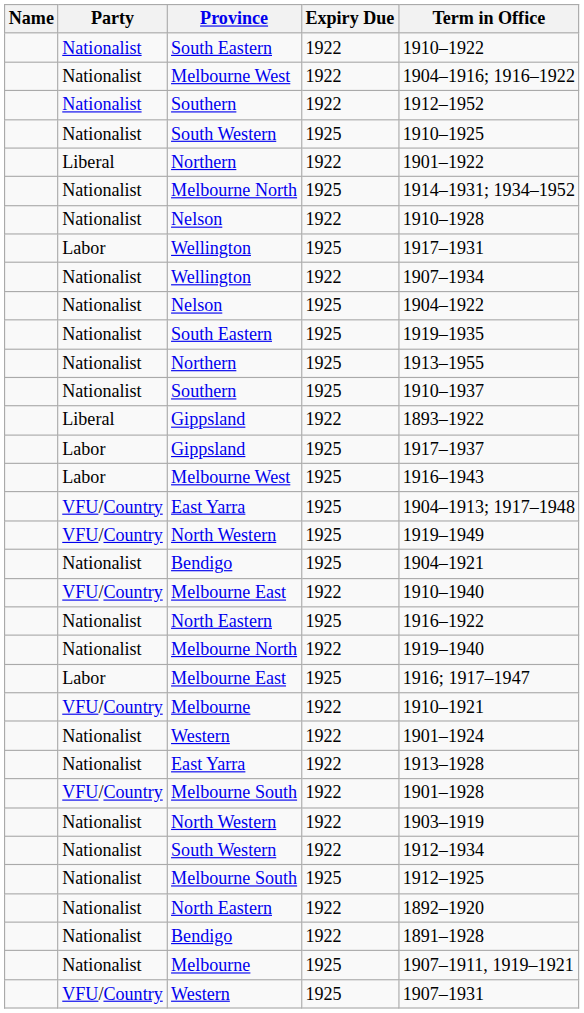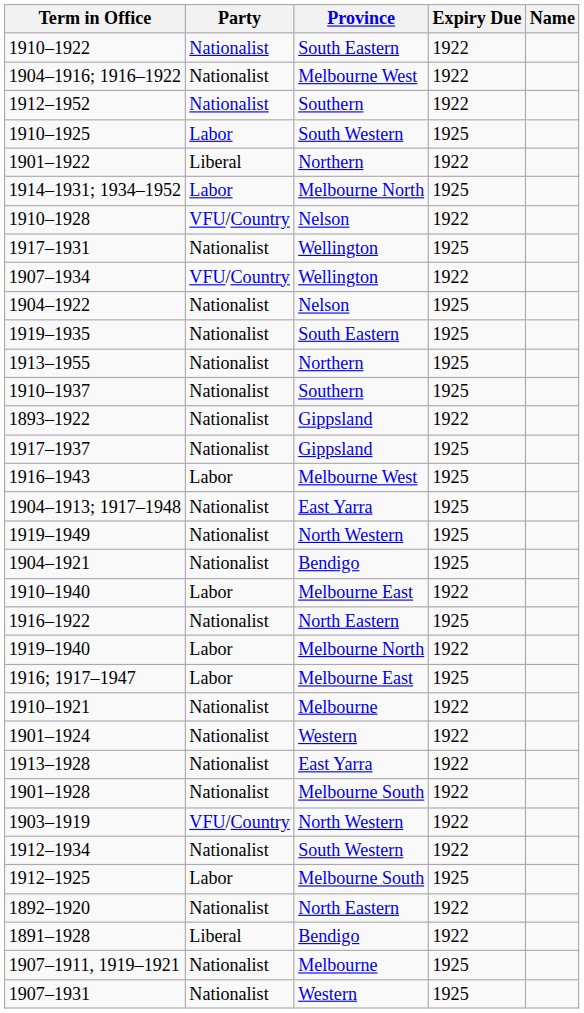columns swapped: Name <-> Term in Office
South Western / 1925 | Party: Nationalist -> Labor
Melbourne North / 1925 | Party: Nationalist -> Labor
Nelson / 1922 | Party: Nationalist -> VFU/Country
Wellington / 1925 | Party: Labor -> Nationalist
Wellington / 1922 | Party: Nationalist -> VFU/Country
Gippsland / 1922 | Party: Liberal -> Nationalist
Gippsland / 1925 | Party: Labor -> Nationalist
East Yarra / 1925 | Party: VFU/Country -> Nationalist
North Western / 1925 | Party: VFU/Country -> Nationalist
Melbourne East / 1922 | Party: VFU/Country -> Labor
Melbourne North / 1922 | Party: Nationalist -> Labor
Melbourne / 1922 | Party: VFU/Country -> Nationalist
Melbourne South / 1922 | Party: VFU/Country -> Nationalist
North Western / 1922 | Party: Nationalist -> VFU/Country
Melbourne South / 1925 | Party: Nationalist -> Labor
Bendigo / 1922 | Party: Nationalist -> Liberal
Western / 1925 | Party: VFU/Country -> Nationalist
